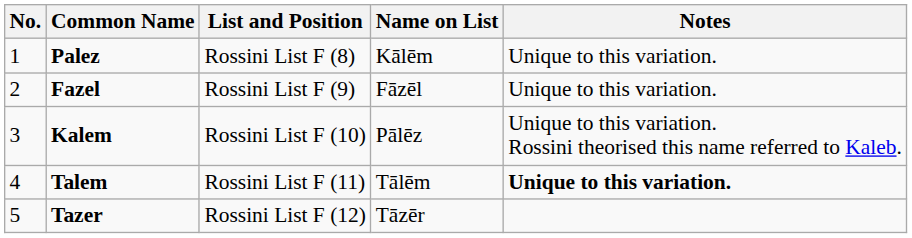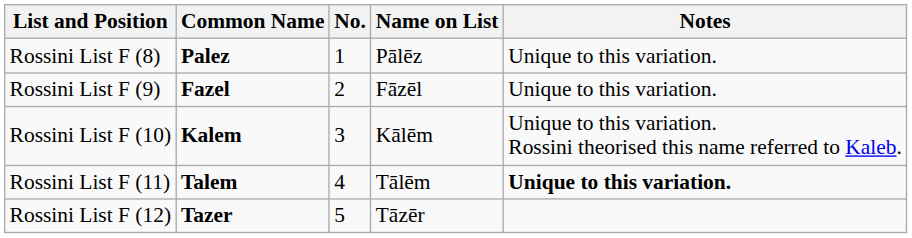columns swapped: No. <-> List and Position
Palez | Name on List: Kālēm -> Pālēz
Kalem | Name on List: Pālēz -> Kālēm
